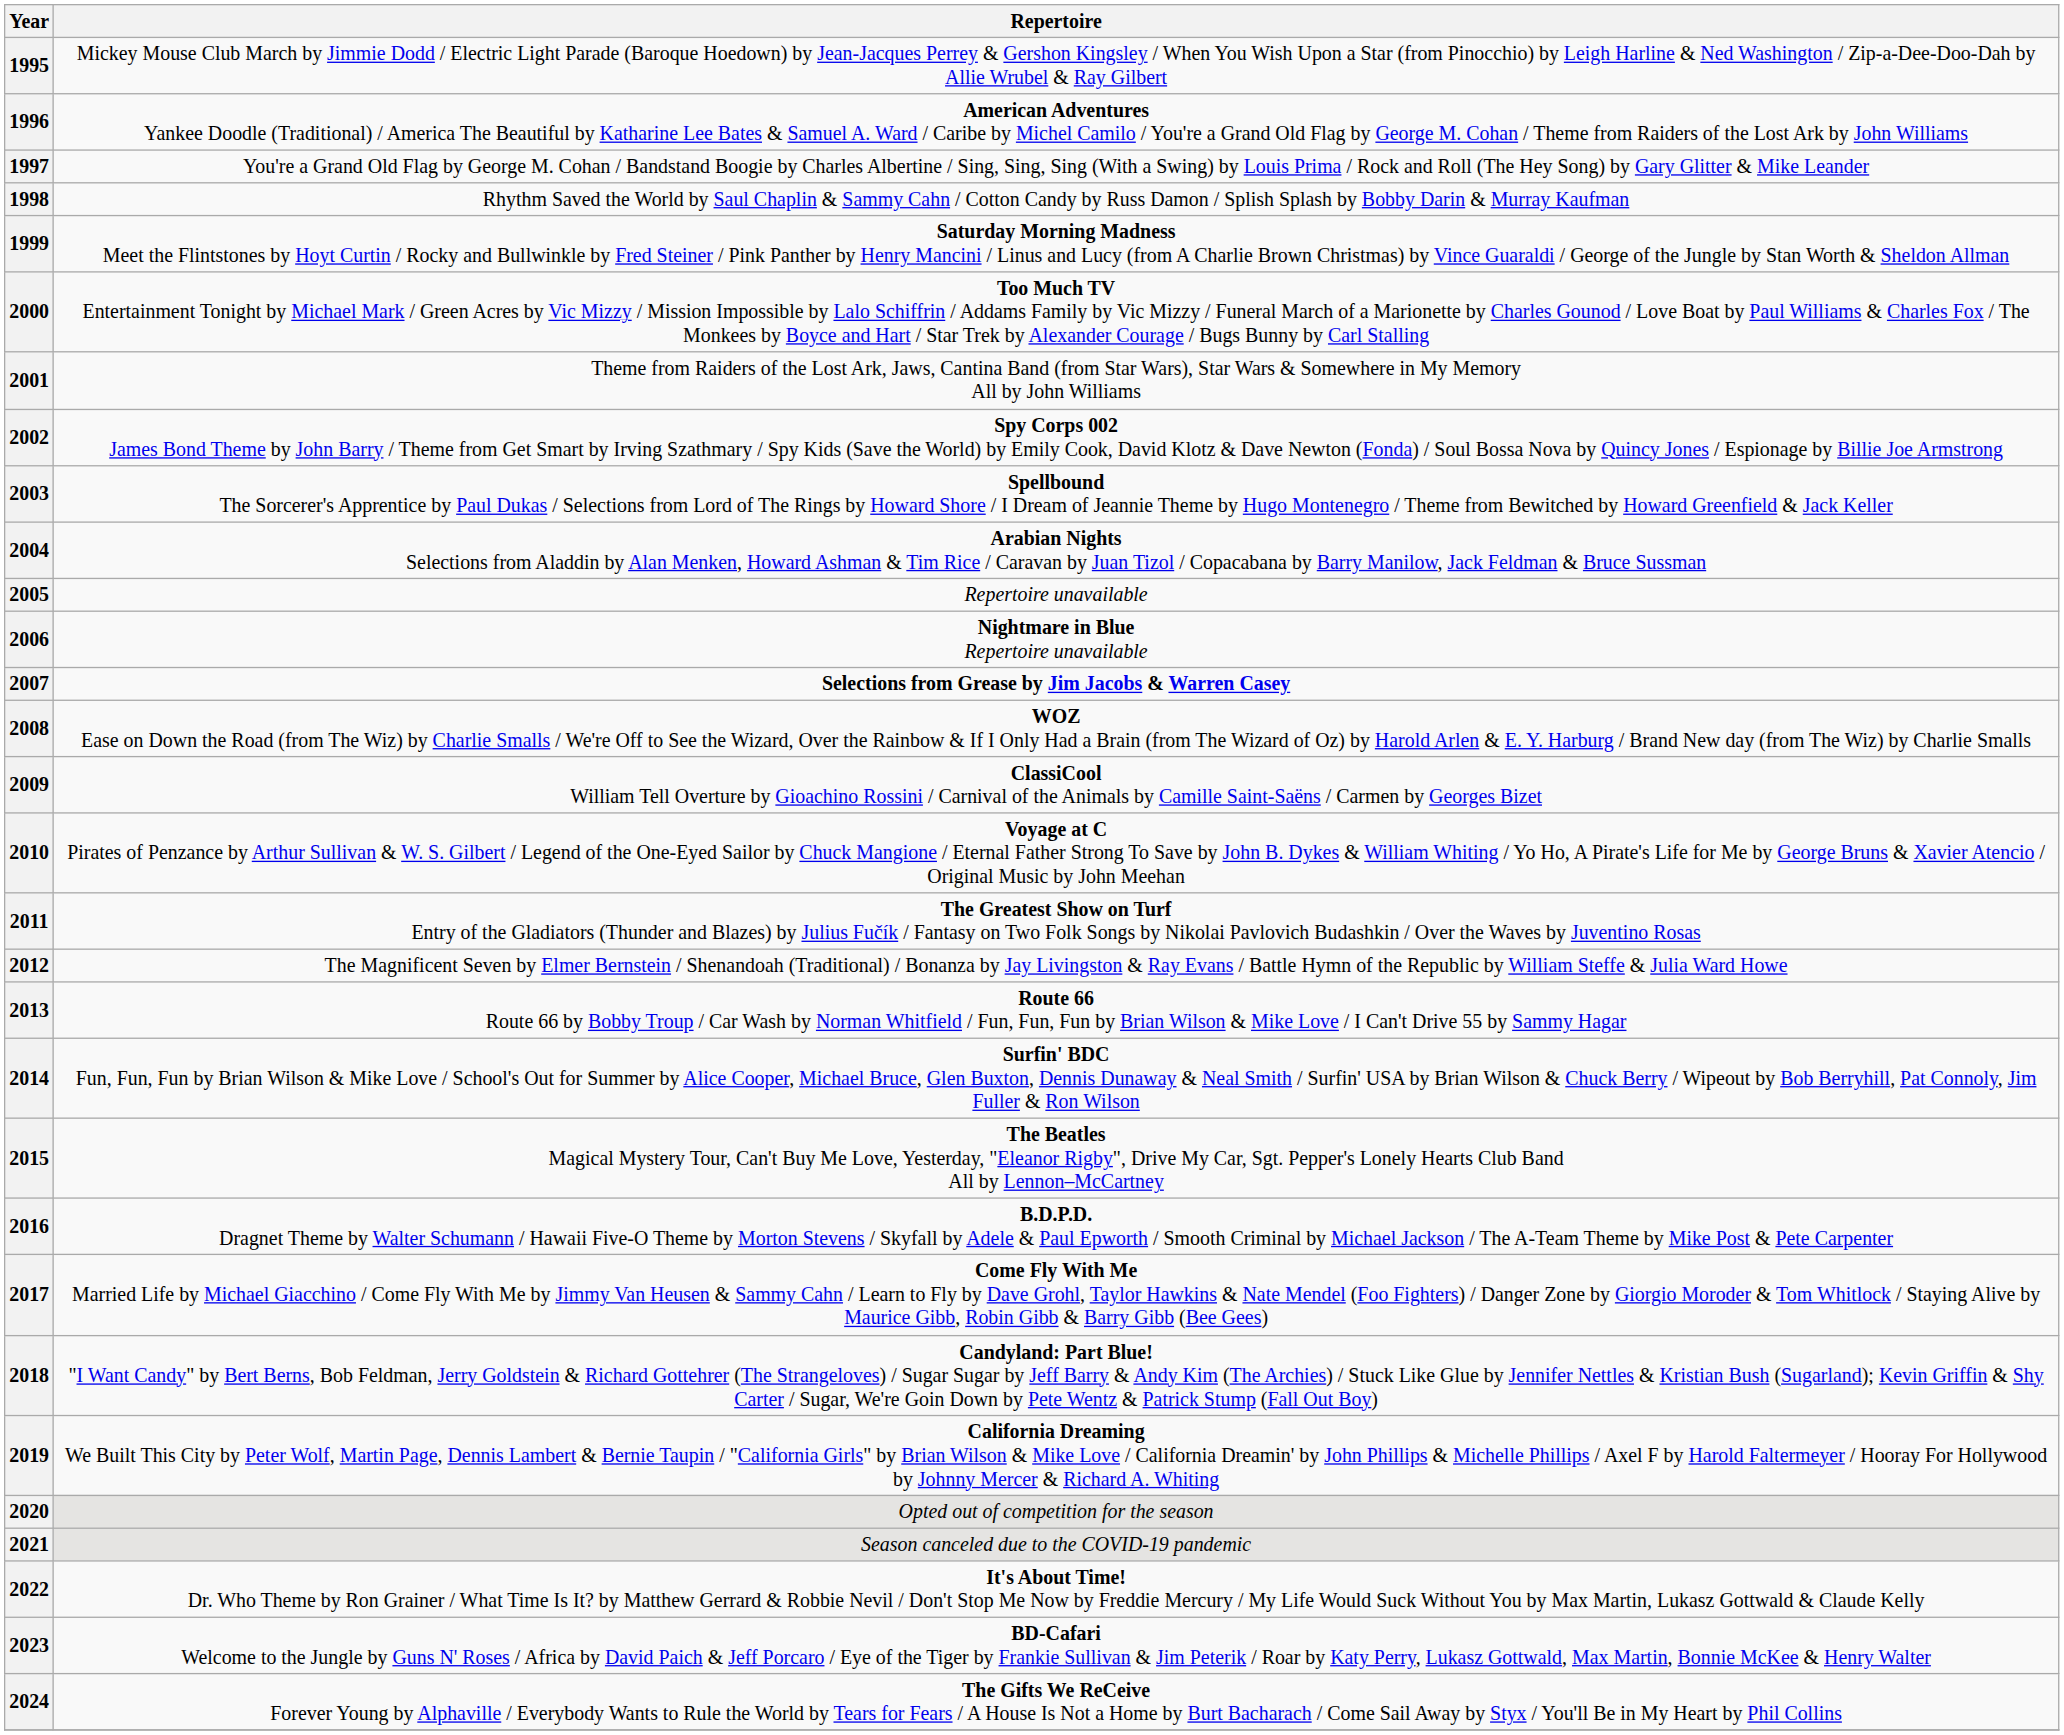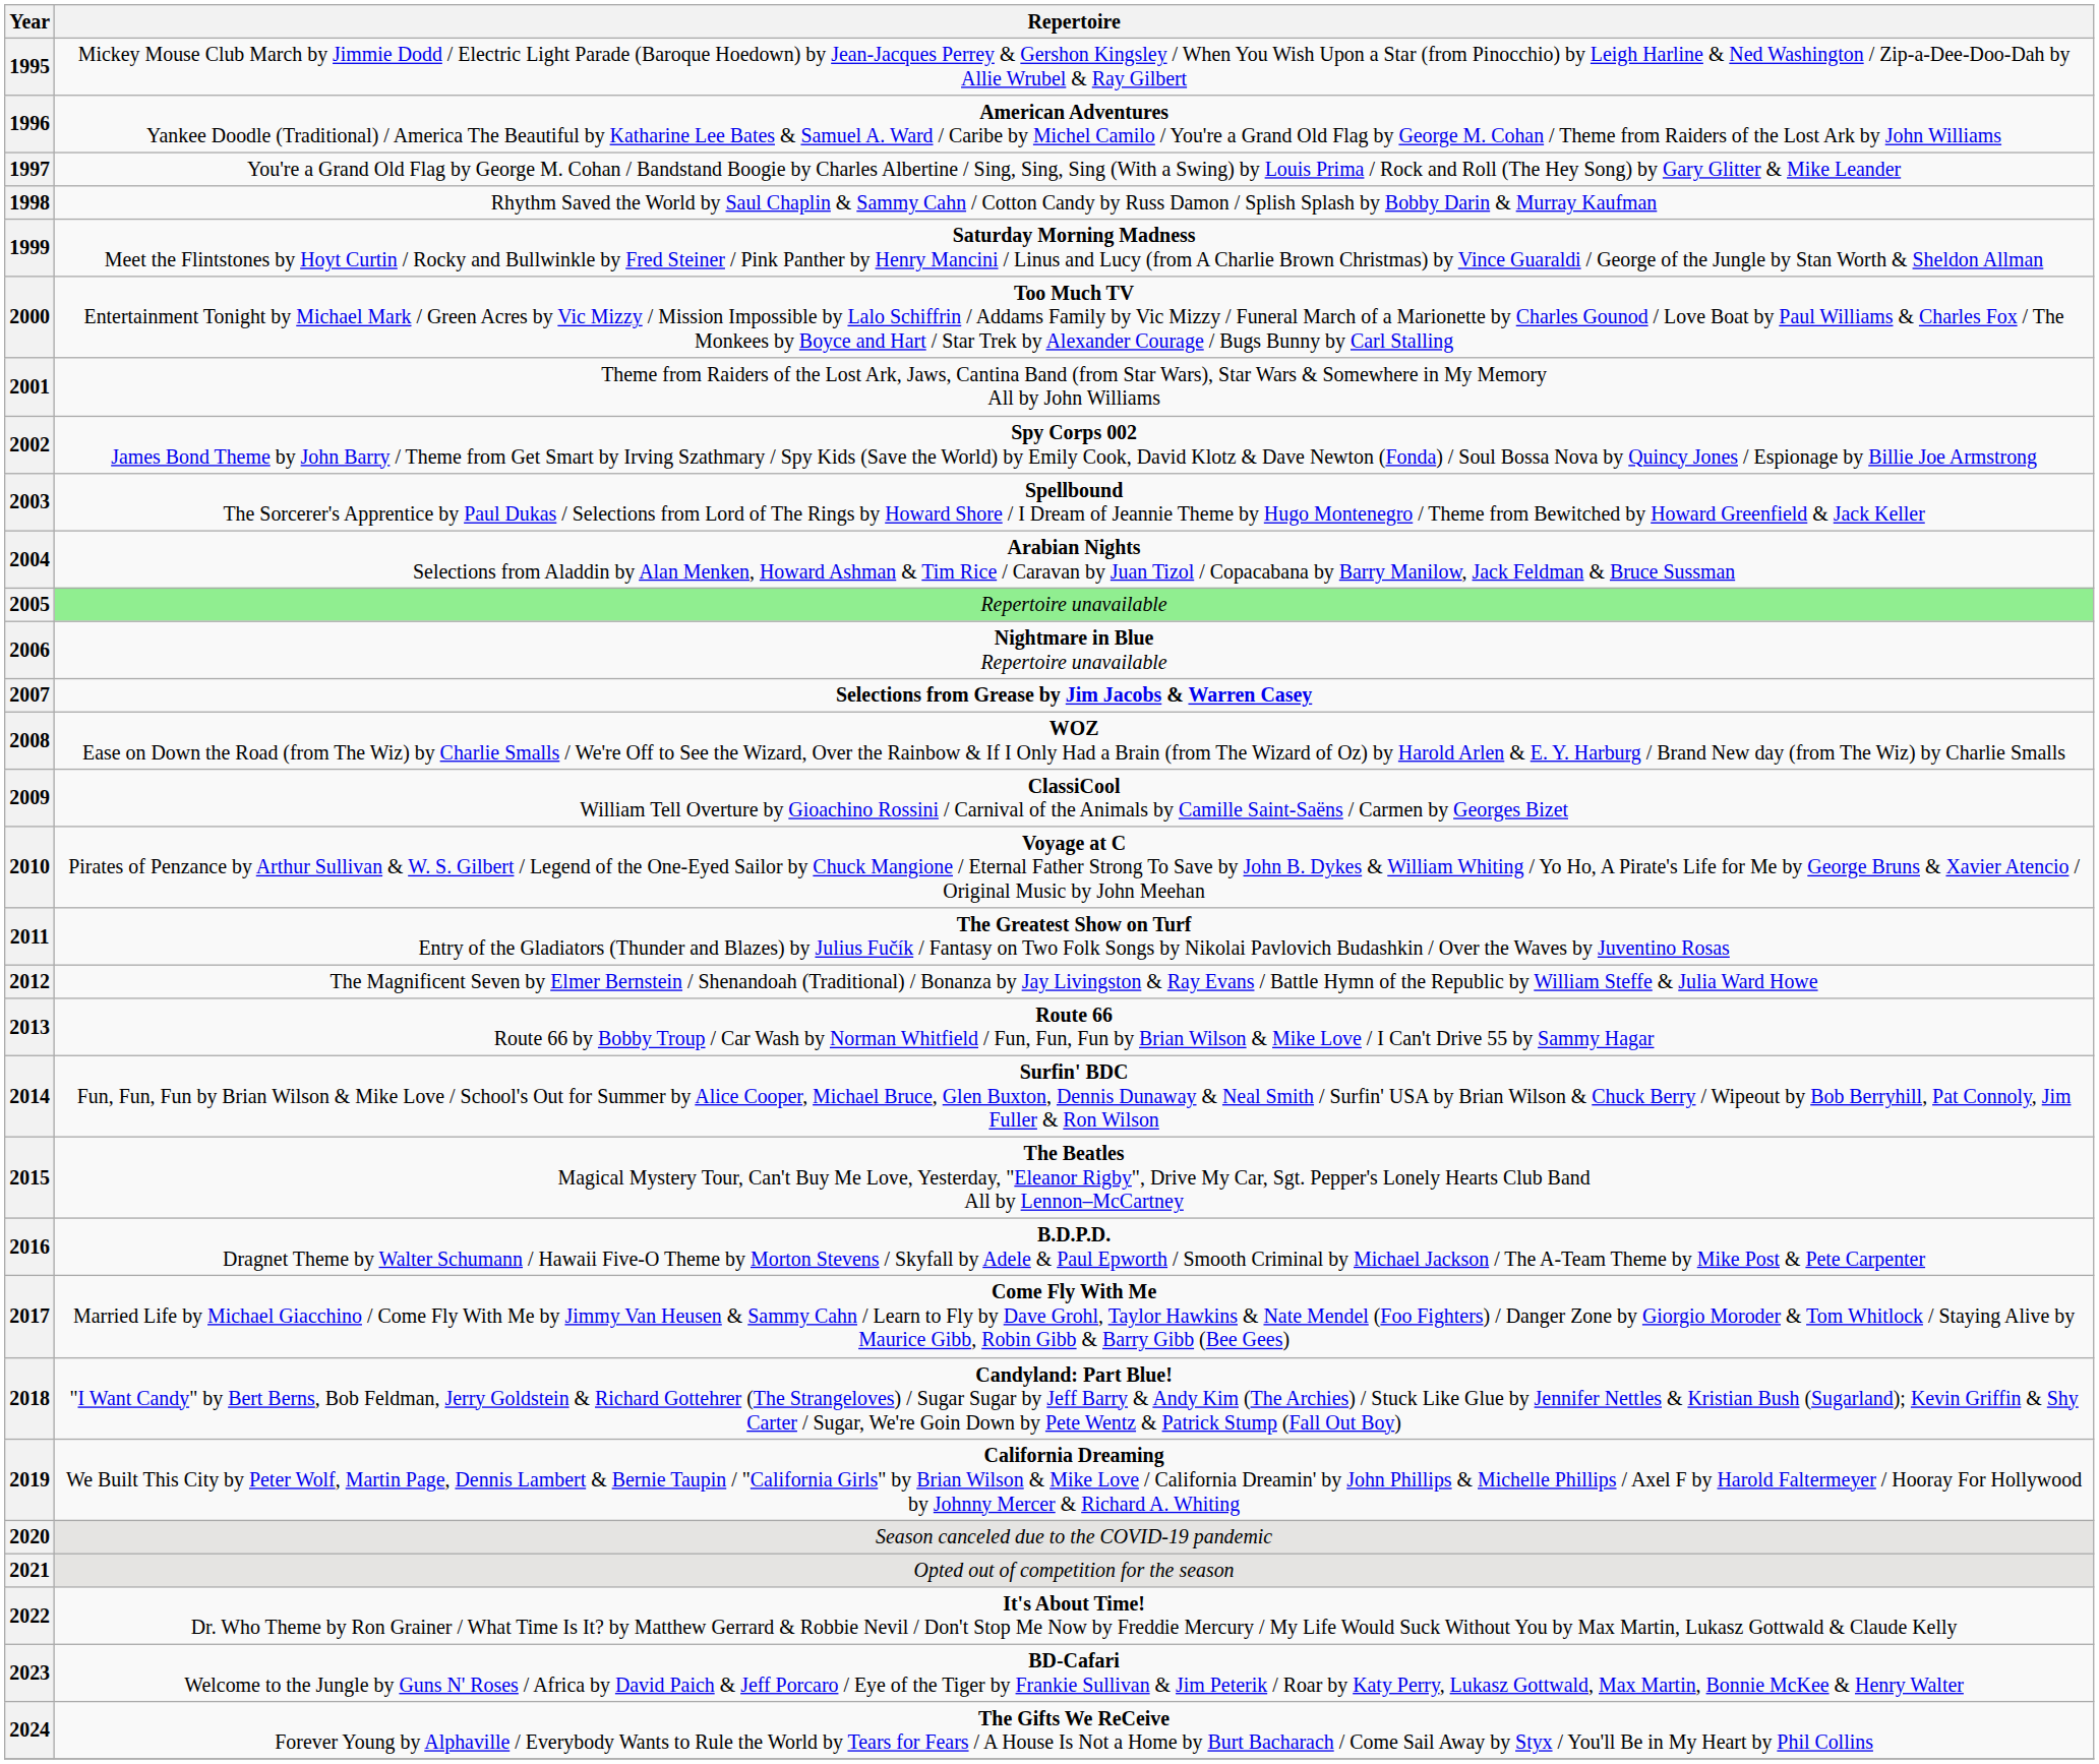2005 | Repertoire: no background -> lightgreen background
2020 | Repertoire: Opted out of competition for the season -> Season canceled due to the COVID-19 pandemic
2021 | Repertoire: Season canceled due to the COVID-19 pandemic -> Opted out of competition for the season
